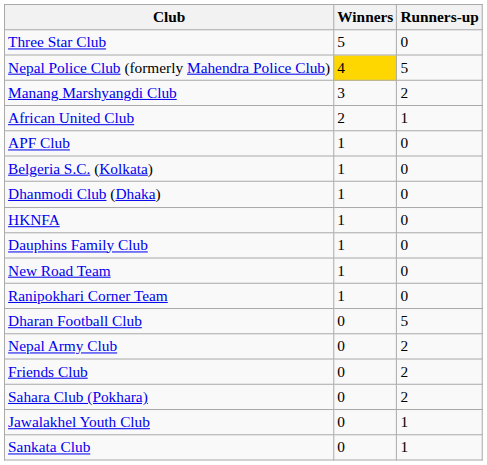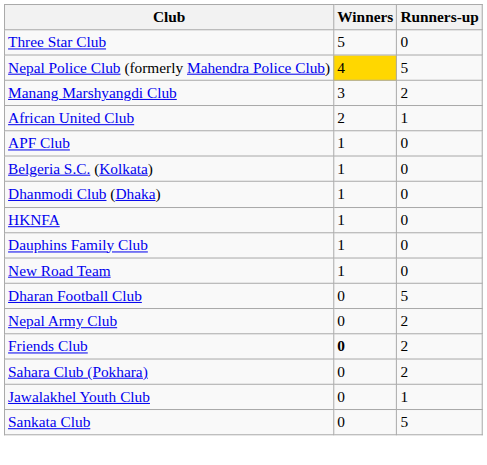- row: Ranipokhari Corner Team | 1 | 0
Friends Club | Winners: normal -> bold
Sankata Club | Runners-up: 1 -> 5
